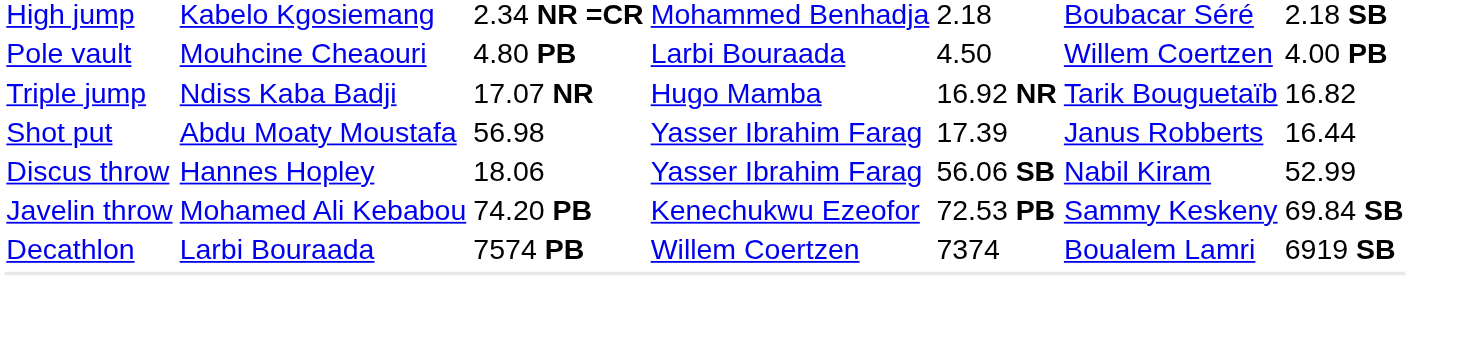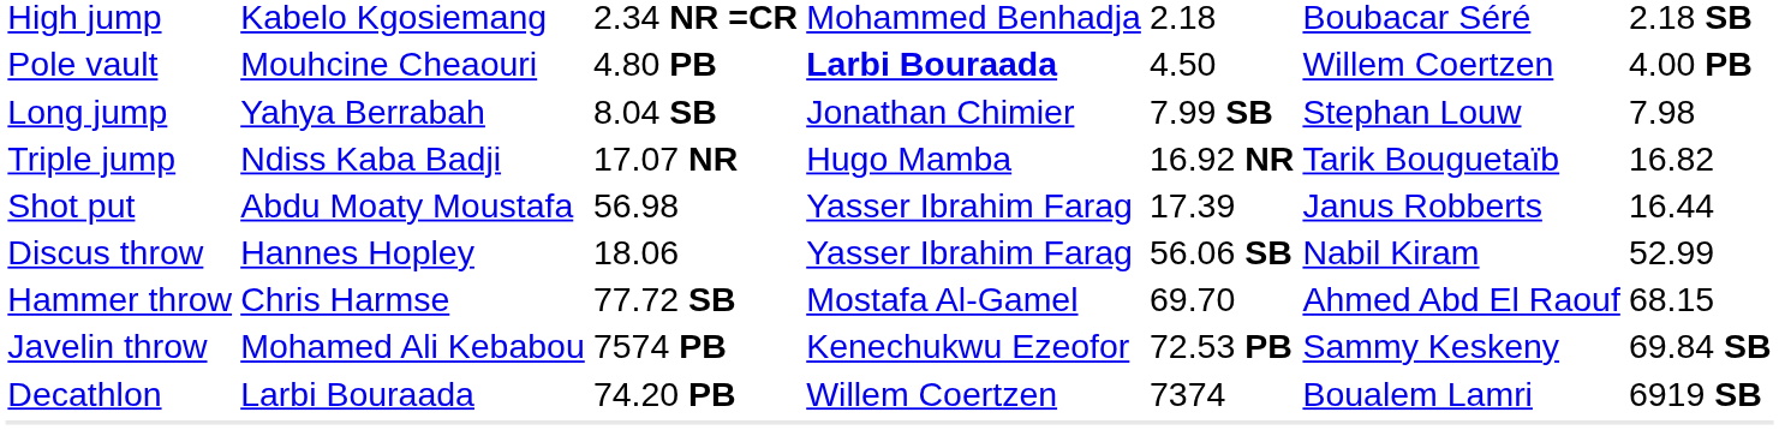Pole vault | column 4: normal -> bold
+ row: Long jump | Yahya Berrabah | 8.04 SB | Jonathan Chimier | 7.99 SB | Stephan Louw | 7.98
+ row: Hammer throw | Chris Harmse | 77.72 SB | Mostafa Al-Gamel | 69.70 | Ahmed Abd El Raouf | 68.15
Javelin throw | column 3: 74.20 PB -> 7574 PB
Decathlon | column 3: 7574 PB -> 74.20 PB
